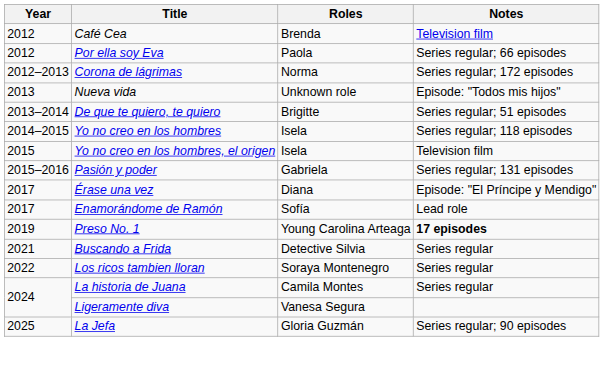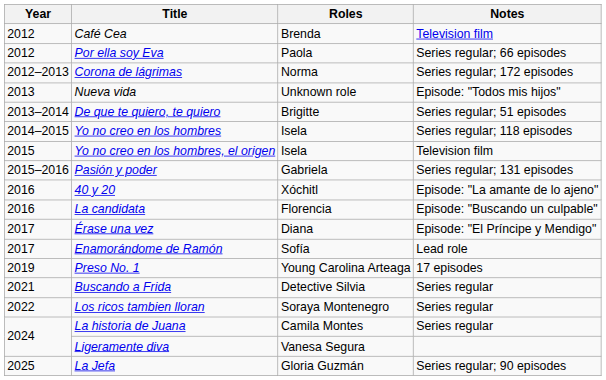+ row: 2016 | 40 y 20 | Xóchitl | Episode: "La amante de lo ajeno"
+ row: 2016 | La candidata | Florencia | Episode: "Buscando un culpable"
Preso No. 1 | Notes: bold -> normal
